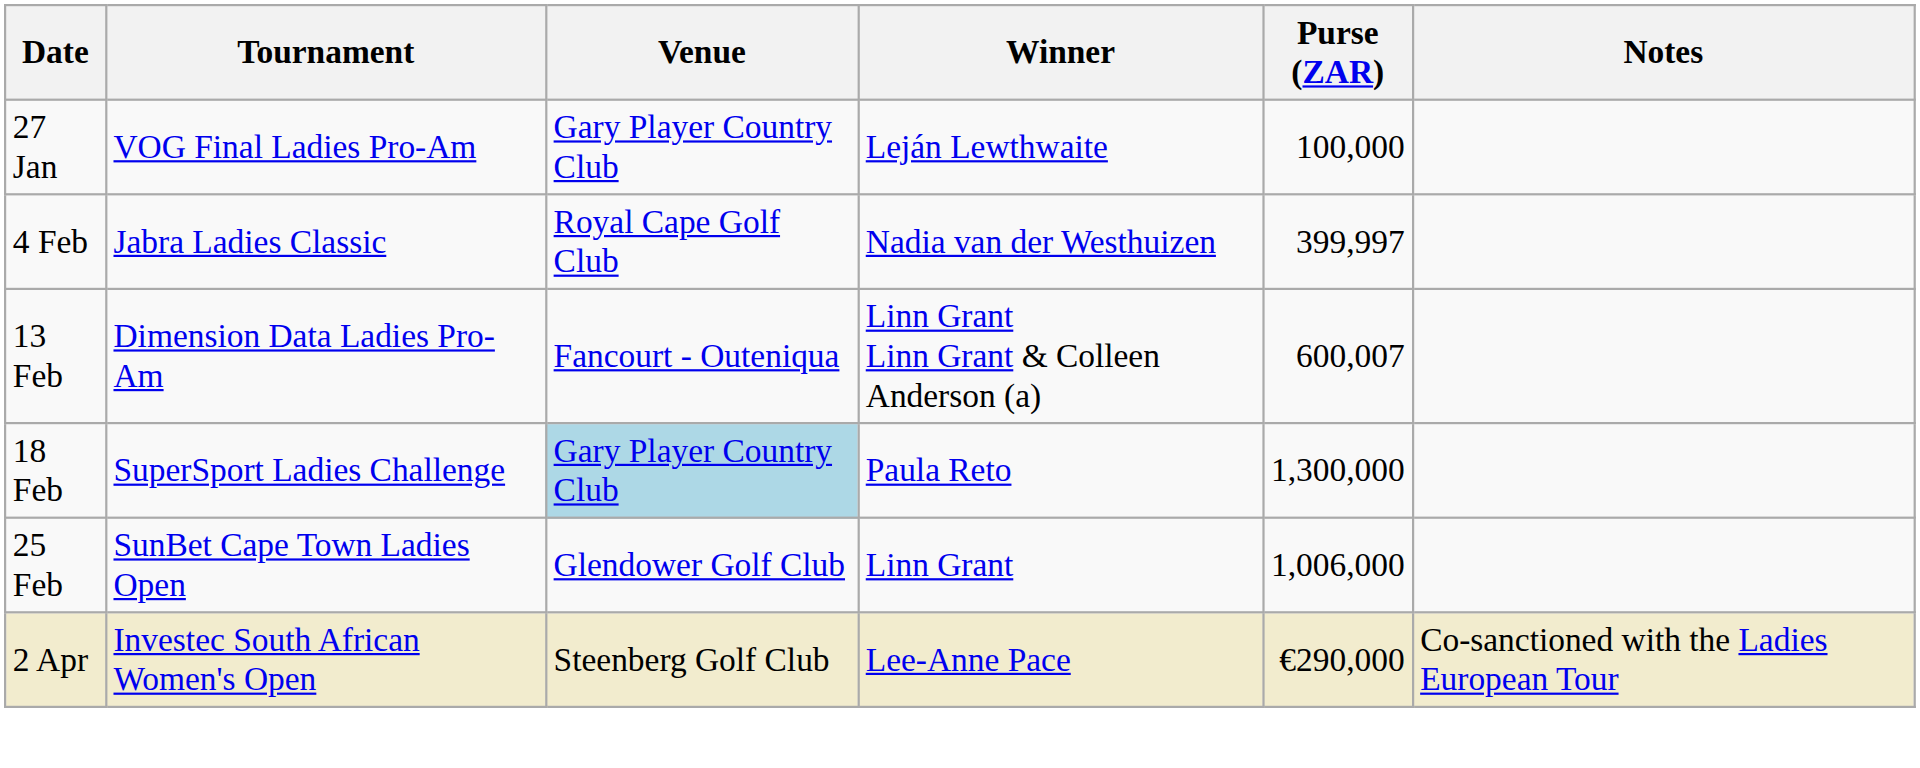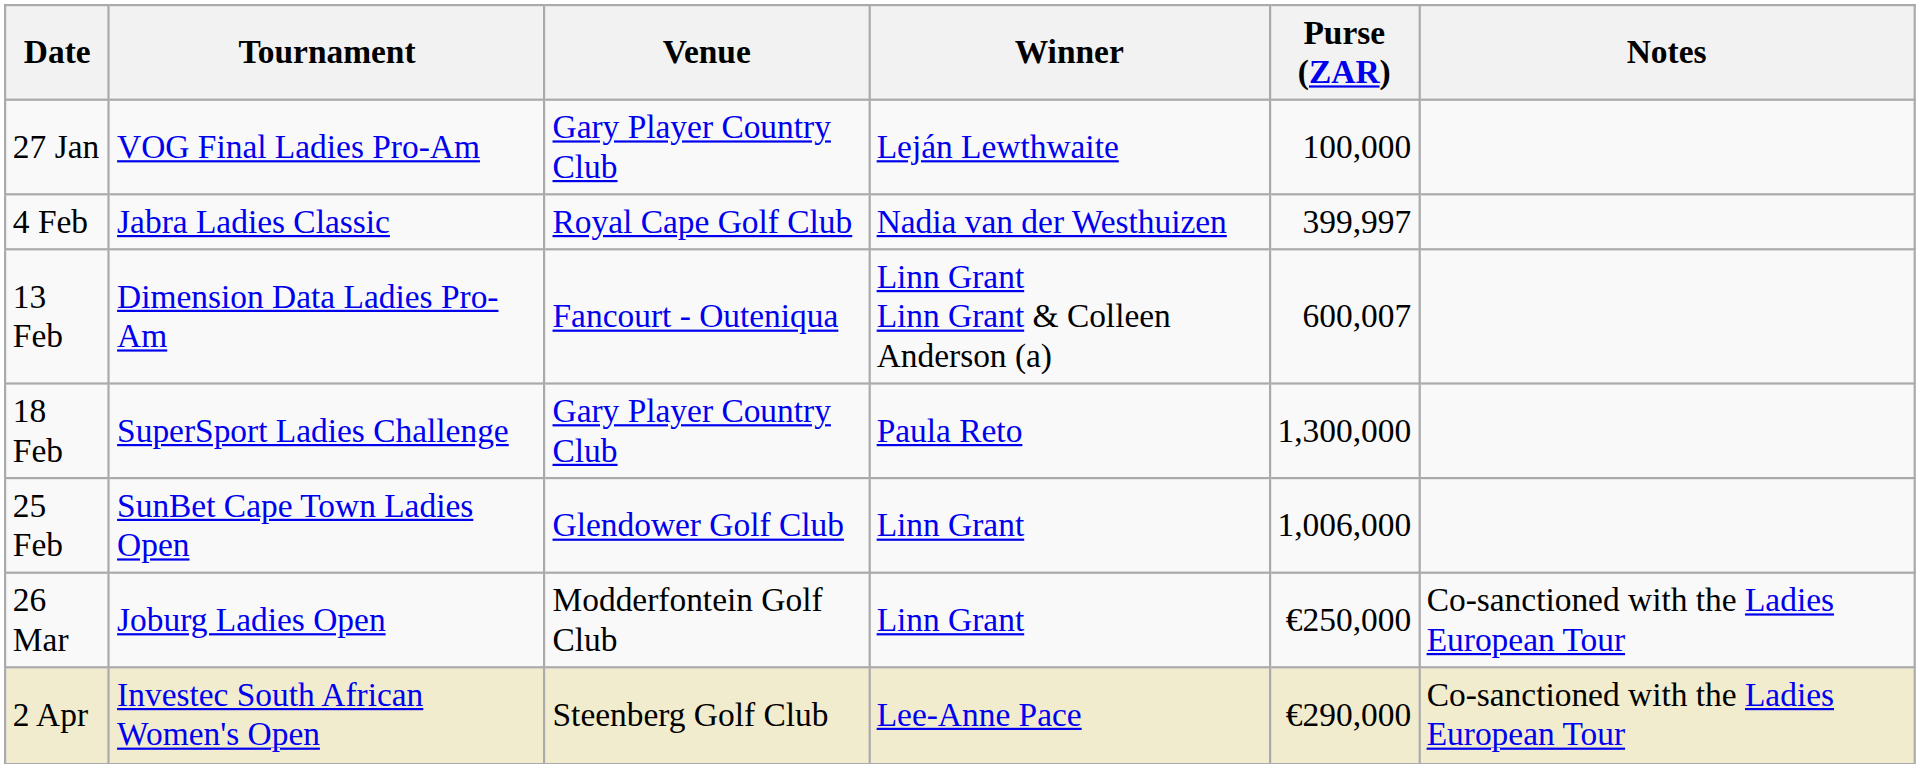18 Feb | Venue: lightblue background -> no background
+ row: 26 Mar | Joburg Ladies Open | Modderfontein Golf Club | Linn Grant | €250,000 | Co-sanctioned with the Ladies European Tour
